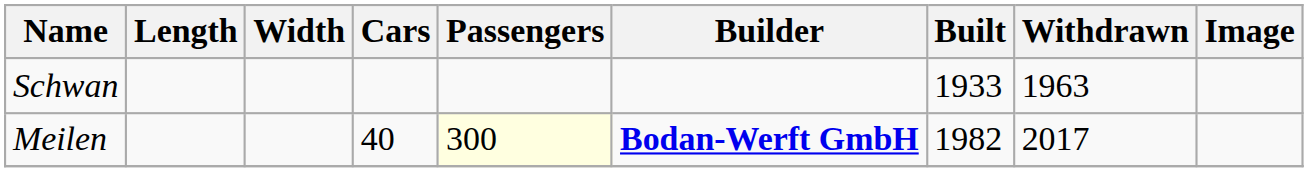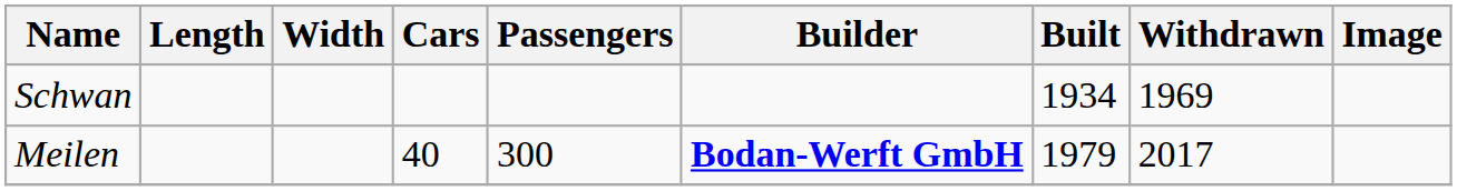Schwan | Built: 1933 -> 1934
Schwan | Withdrawn: 1963 -> 1969
Meilen | Passengers: lightyellow background -> no background
Meilen | Built: 1982 -> 1979
